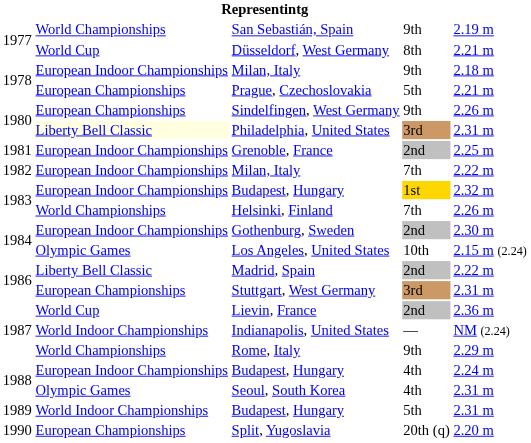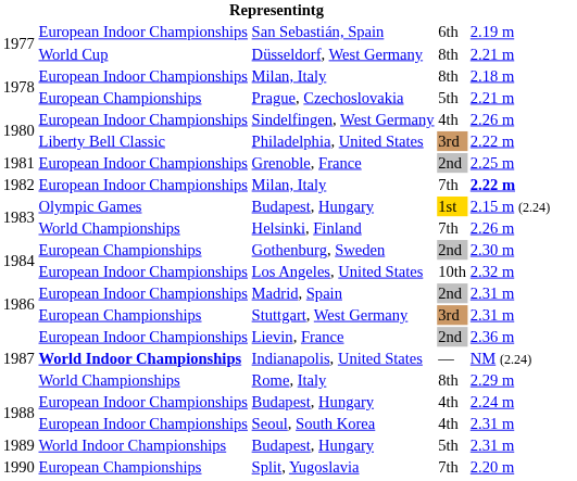San Sebastián, Spain | column 2: World Championships -> European Indoor Championships
San Sebastián, Spain | column 4: 9th -> 6th
1978 / Milan, Italy | column 4: 9th -> 8th
Sindelfingen, West Germany | column 2: European Championships -> European Indoor Championships
Sindelfingen, West Germany | column 4: 9th -> 4th
Philadelphia, United States | column 2: lightyellow background -> no background
Philadelphia, United States | column 5: 2.31 m -> 2.22 m
1982 / Milan, Italy | column 5: normal -> bold
1983 / Budapest, Hungary | column 2: European Indoor Championships -> Olympic Games
1983 / Budapest, Hungary | column 5: 2.32 m -> 2.15 m (2.24)
Gothenburg, Sweden | column 2: European Indoor Championships -> European Championships
Los Angeles, United States | column 2: Olympic Games -> European Indoor Championships
Los Angeles, United States | column 5: 2.15 m (2.24) -> 2.32 m
Madrid, Spain | column 2: Liberty Bell Classic -> European Indoor Championships
Madrid, Spain | column 5: 2.22 m -> 2.31 m
Lievin, France | column 2: World Cup -> European Indoor Championships
Indianapolis, United States | column 2: normal -> bold
Rome, Italy | column 4: 9th -> 8th
Seoul, South Korea | column 2: Olympic Games -> European Indoor Championships
Split, Yugoslavia | column 4: 20th (q) -> 7th
